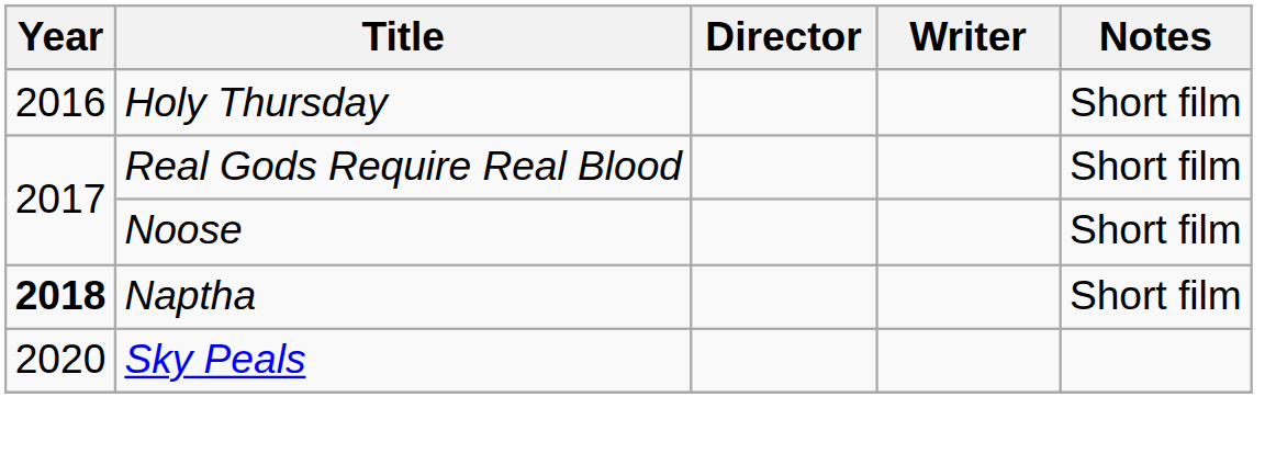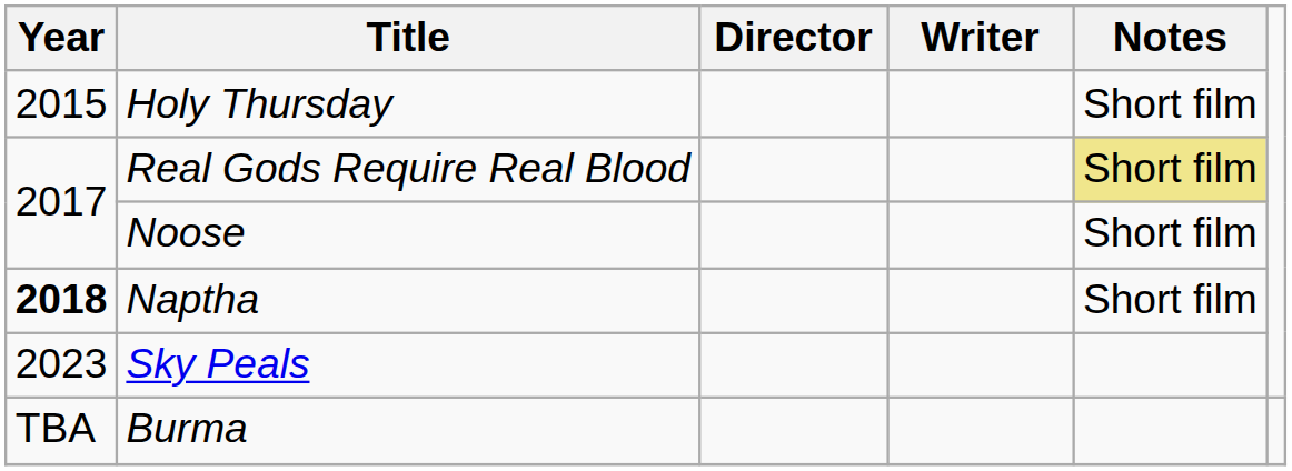Holy Thursday | Year: 2016 -> 2015
Real Gods Require Real Blood | Notes: no background -> khaki background
Sky Peals | Year: 2020 -> 2023
+ row: TBA | Burma
